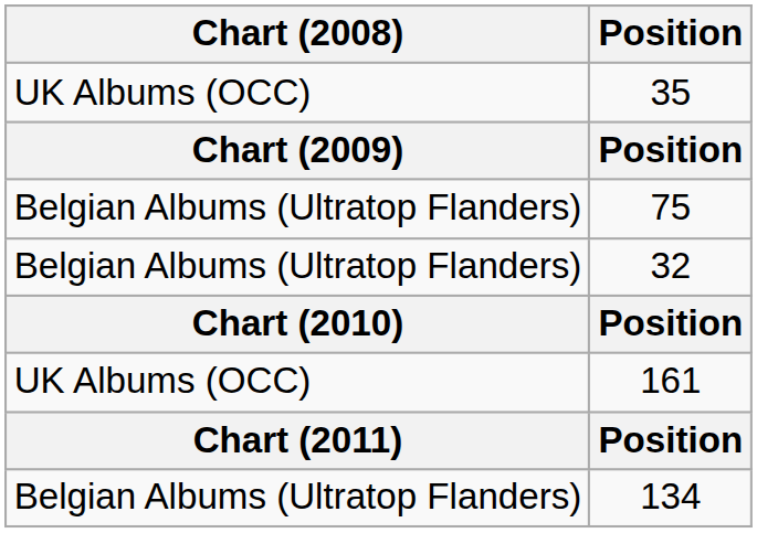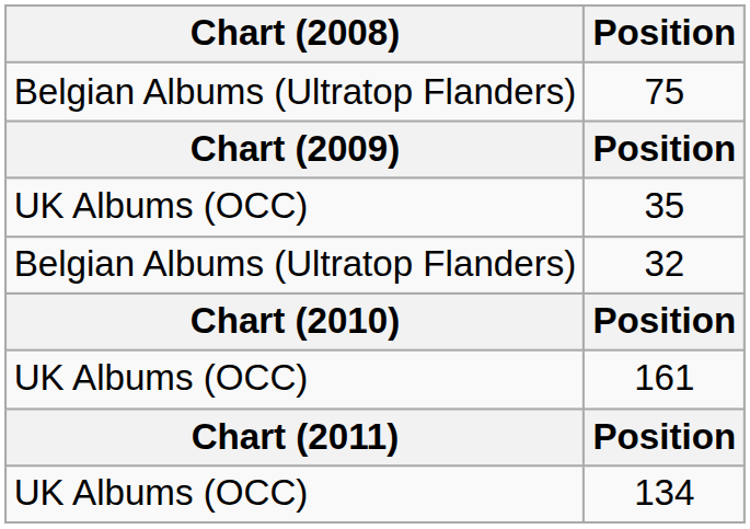rows swapped: 35 <-> 75
134 | Chart (2008): Belgian Albums (Ultratop Flanders) -> UK Albums (OCC)
